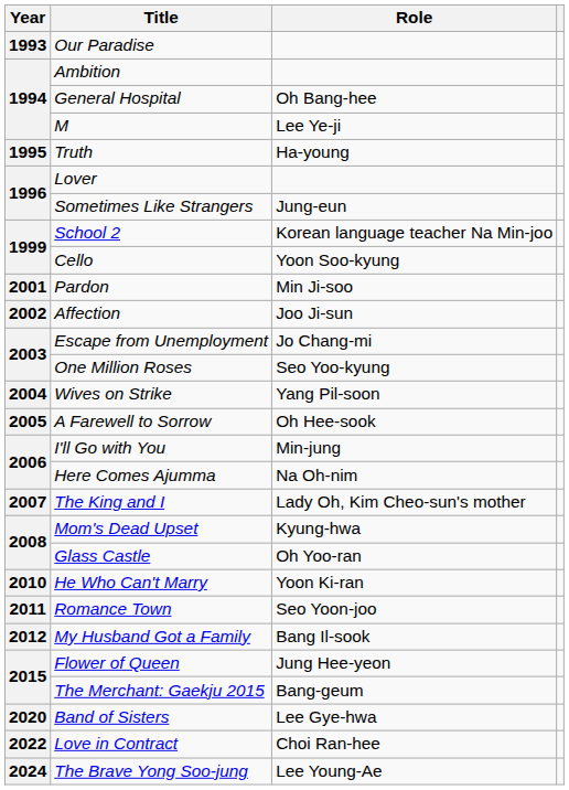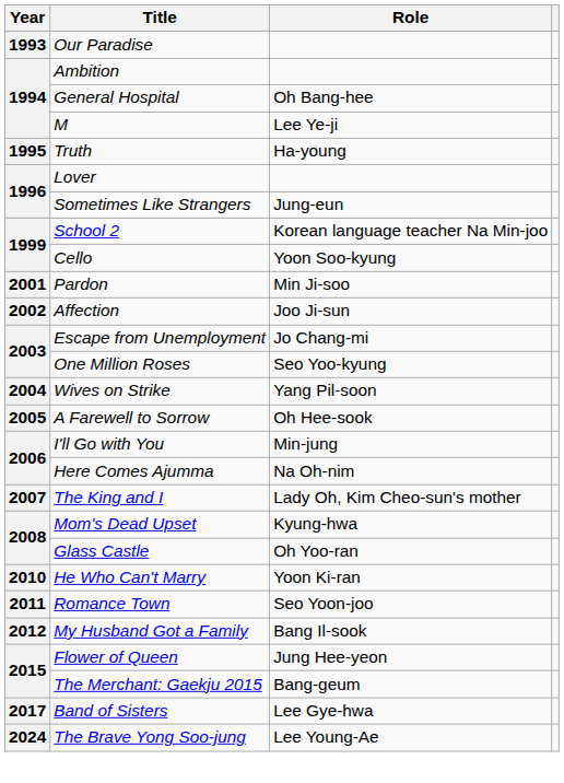Band of Sisters | Year: 2020 -> 2017
- row: 2022 | Love in Contract | Choi Ran-hee
